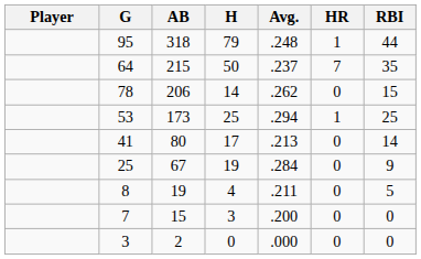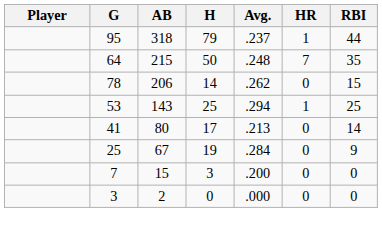95 | Avg.: .248 -> .237
64 | Avg.: .237 -> .248
53 | AB: 173 -> 143
- row: 8 | 19 | 4 | .211 | 0 | 5
